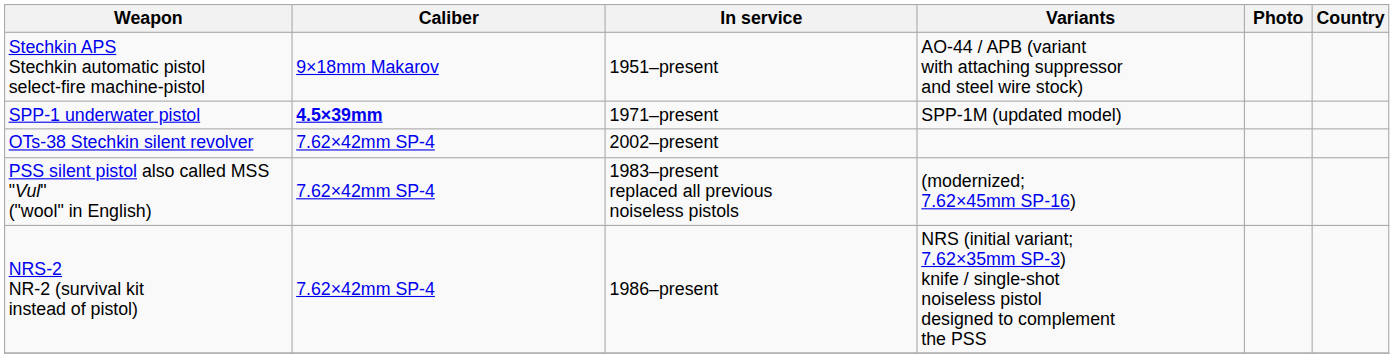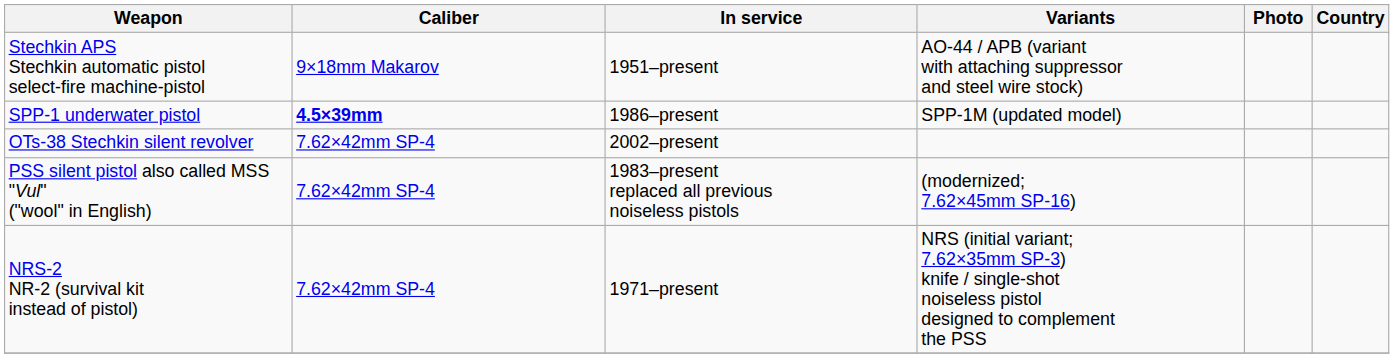SPP-1 underwater pistol | In service: 1971–present -> 1986–present
NRS-2 NR-2 (survival kit instead of pistol) | In service: 1986–present -> 1971–present
